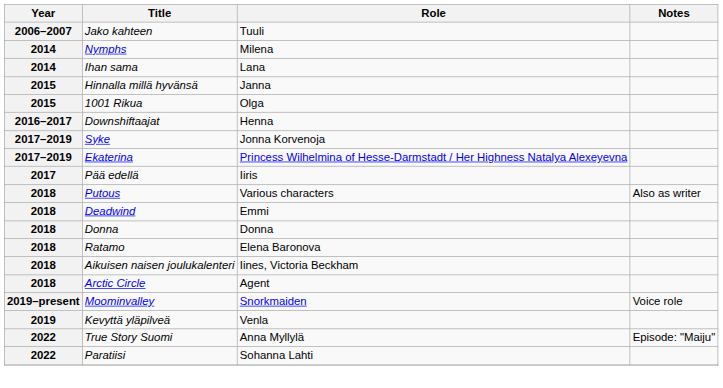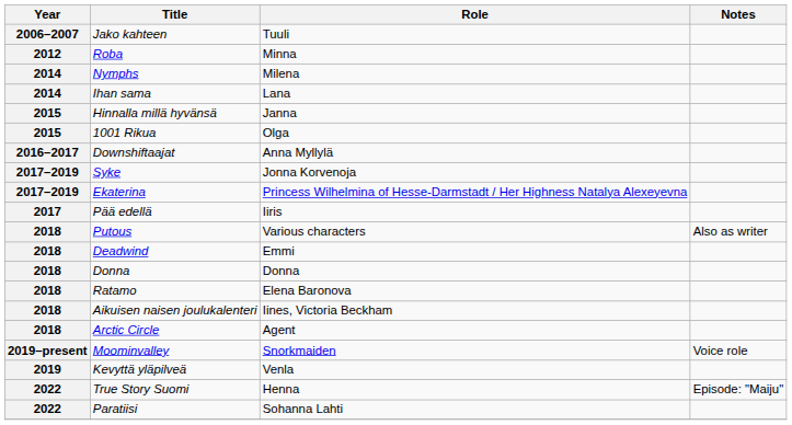+ row: 2012 | Roba | Minna
Downshiftaajat | Role: Henna -> Anna Myllylä
True Story Suomi | Role: Anna Myllylä -> Henna
